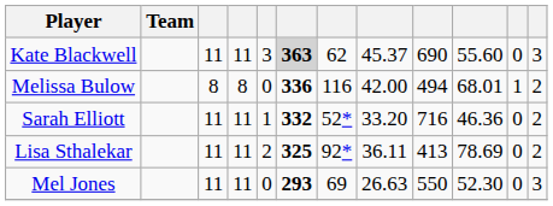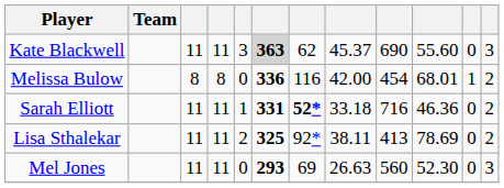Melissa Bulow | column 9: 494 -> 454
Sarah Elliott | column 6: 332 -> 331
Sarah Elliott | column 7: normal -> bold
Sarah Elliott | column 8: 33.20 -> 33.18
Lisa Sthalekar | column 8: 36.11 -> 38.11
Mel Jones | column 9: 550 -> 560
